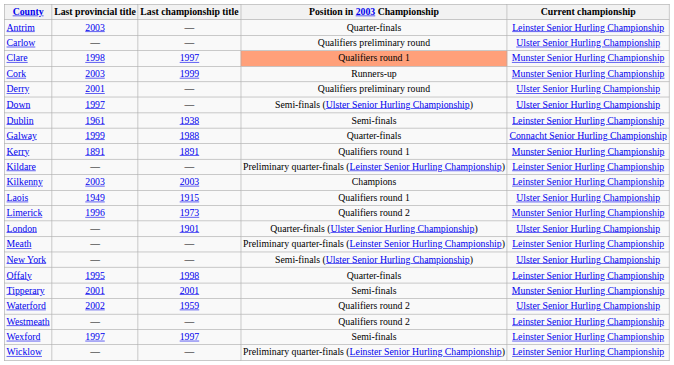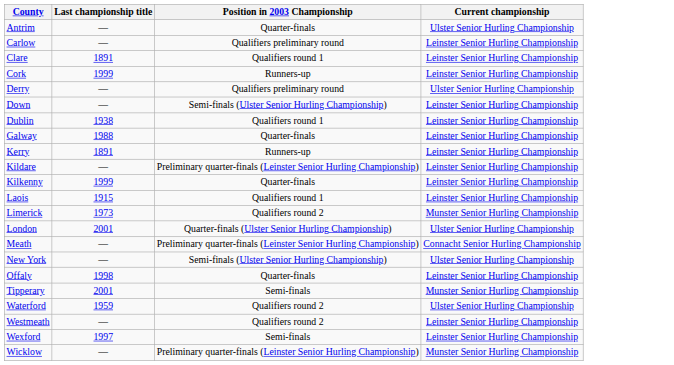- column: Last provincial title | 2003 | — | 1998 | 2003 | 2001 | 1997 | 1961 | 1999 | 1891 | — | 2003 | 1949 | 1996 | — | — | — | 1995 | 2001 | 2002 | — | 1997 | —
Antrim | Current championship: Leinster Senior Hurling Championship -> Ulster Senior Hurling Championship
Carlow | Current championship: Ulster Senior Hurling Championship -> Leinster Senior Hurling Championship
Clare | Last championship title: 1997 -> 1891
Clare | Position in 2003 Championship: lightsalmon background -> no background
Clare | Current championship: Munster Senior Hurling Championship -> Leinster Senior Hurling Championship
Cork | Current championship: Munster Senior Hurling Championship -> Leinster Senior Hurling Championship
Down | Current championship: Ulster Senior Hurling Championship -> Leinster Senior Hurling Championship
Dublin | Position in 2003 Championship: Semi-finals -> Qualifiers round 1
Galway | Current championship: Connacht Senior Hurling Championship -> Leinster Senior Hurling Championship
Kerry | Position in 2003 Championship: Qualifiers round 1 -> Runners-up
Kerry | Current championship: Munster Senior Hurling Championship -> Leinster Senior Hurling Championship
Kilkenny | Last championship title: 2003 -> 1999
Kilkenny | Position in 2003 Championship: Champions -> Quarter-finals
Laois | Current championship: Ulster Senior Hurling Championship -> Leinster Senior Hurling Championship
London | Last championship title: 1901 -> 2001
Meath | Current championship: Leinster Senior Hurling Championship -> Connacht Senior Hurling Championship
Wicklow | Current championship: Leinster Senior Hurling Championship -> Munster Senior Hurling Championship
